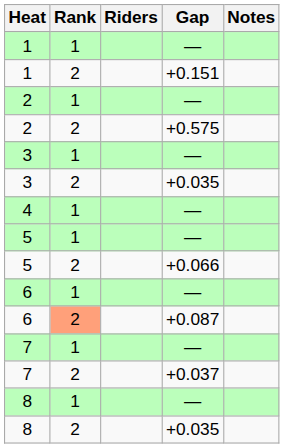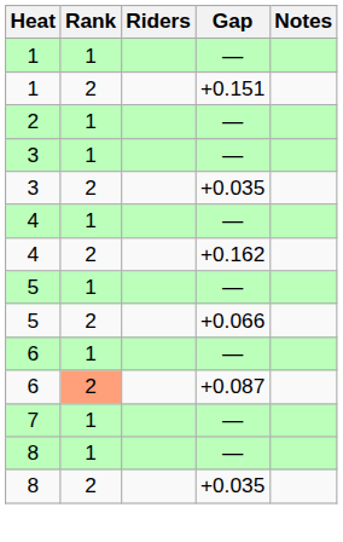- row: 2 | 2 | +0.575
+ row: 4 | 2 | +0.162
- row: 7 | 2 | +0.037
